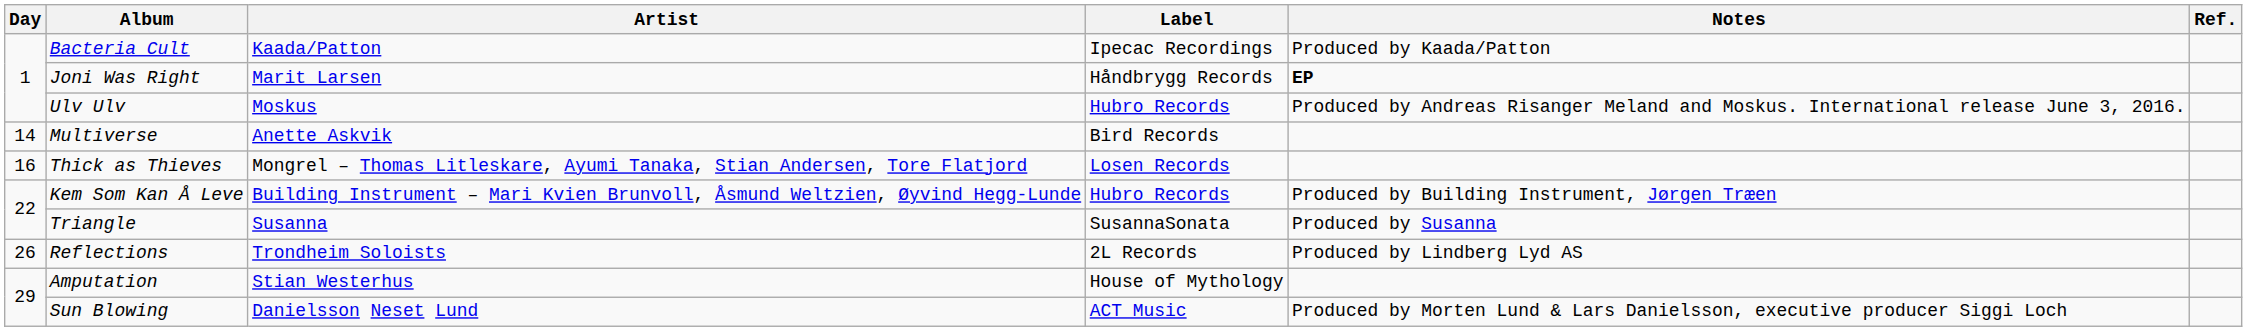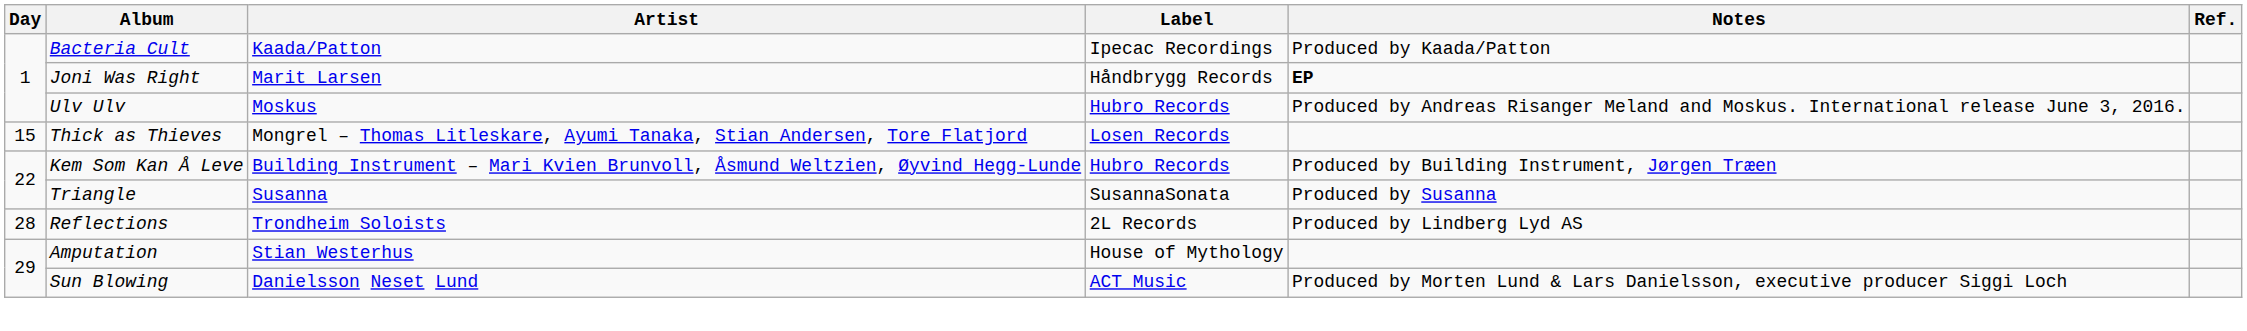- row: 14 | Multiverse | Anette Askvik | Bird Records
Thick as Thieves | Day: 16 -> 15
Reflections | Day: 26 -> 28
